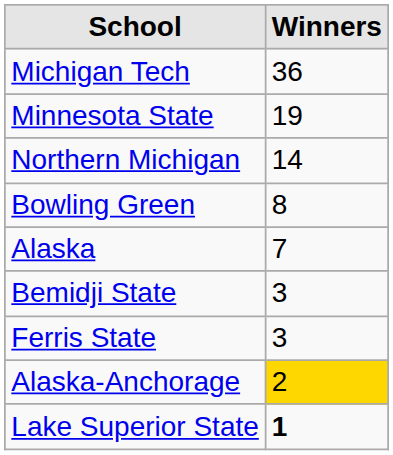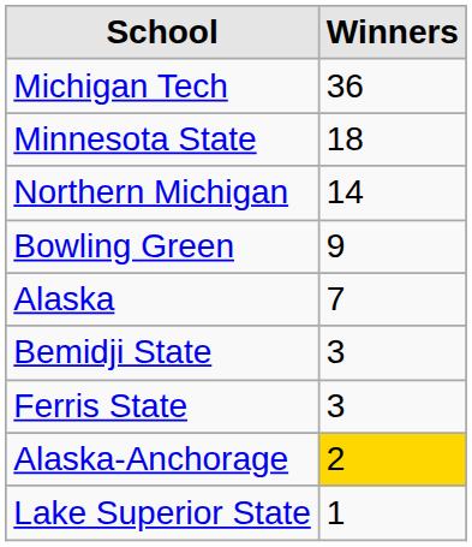Minnesota State | Winners: 19 -> 18
Bowling Green | Winners: 8 -> 9
Lake Superior State | Winners: bold -> normal
